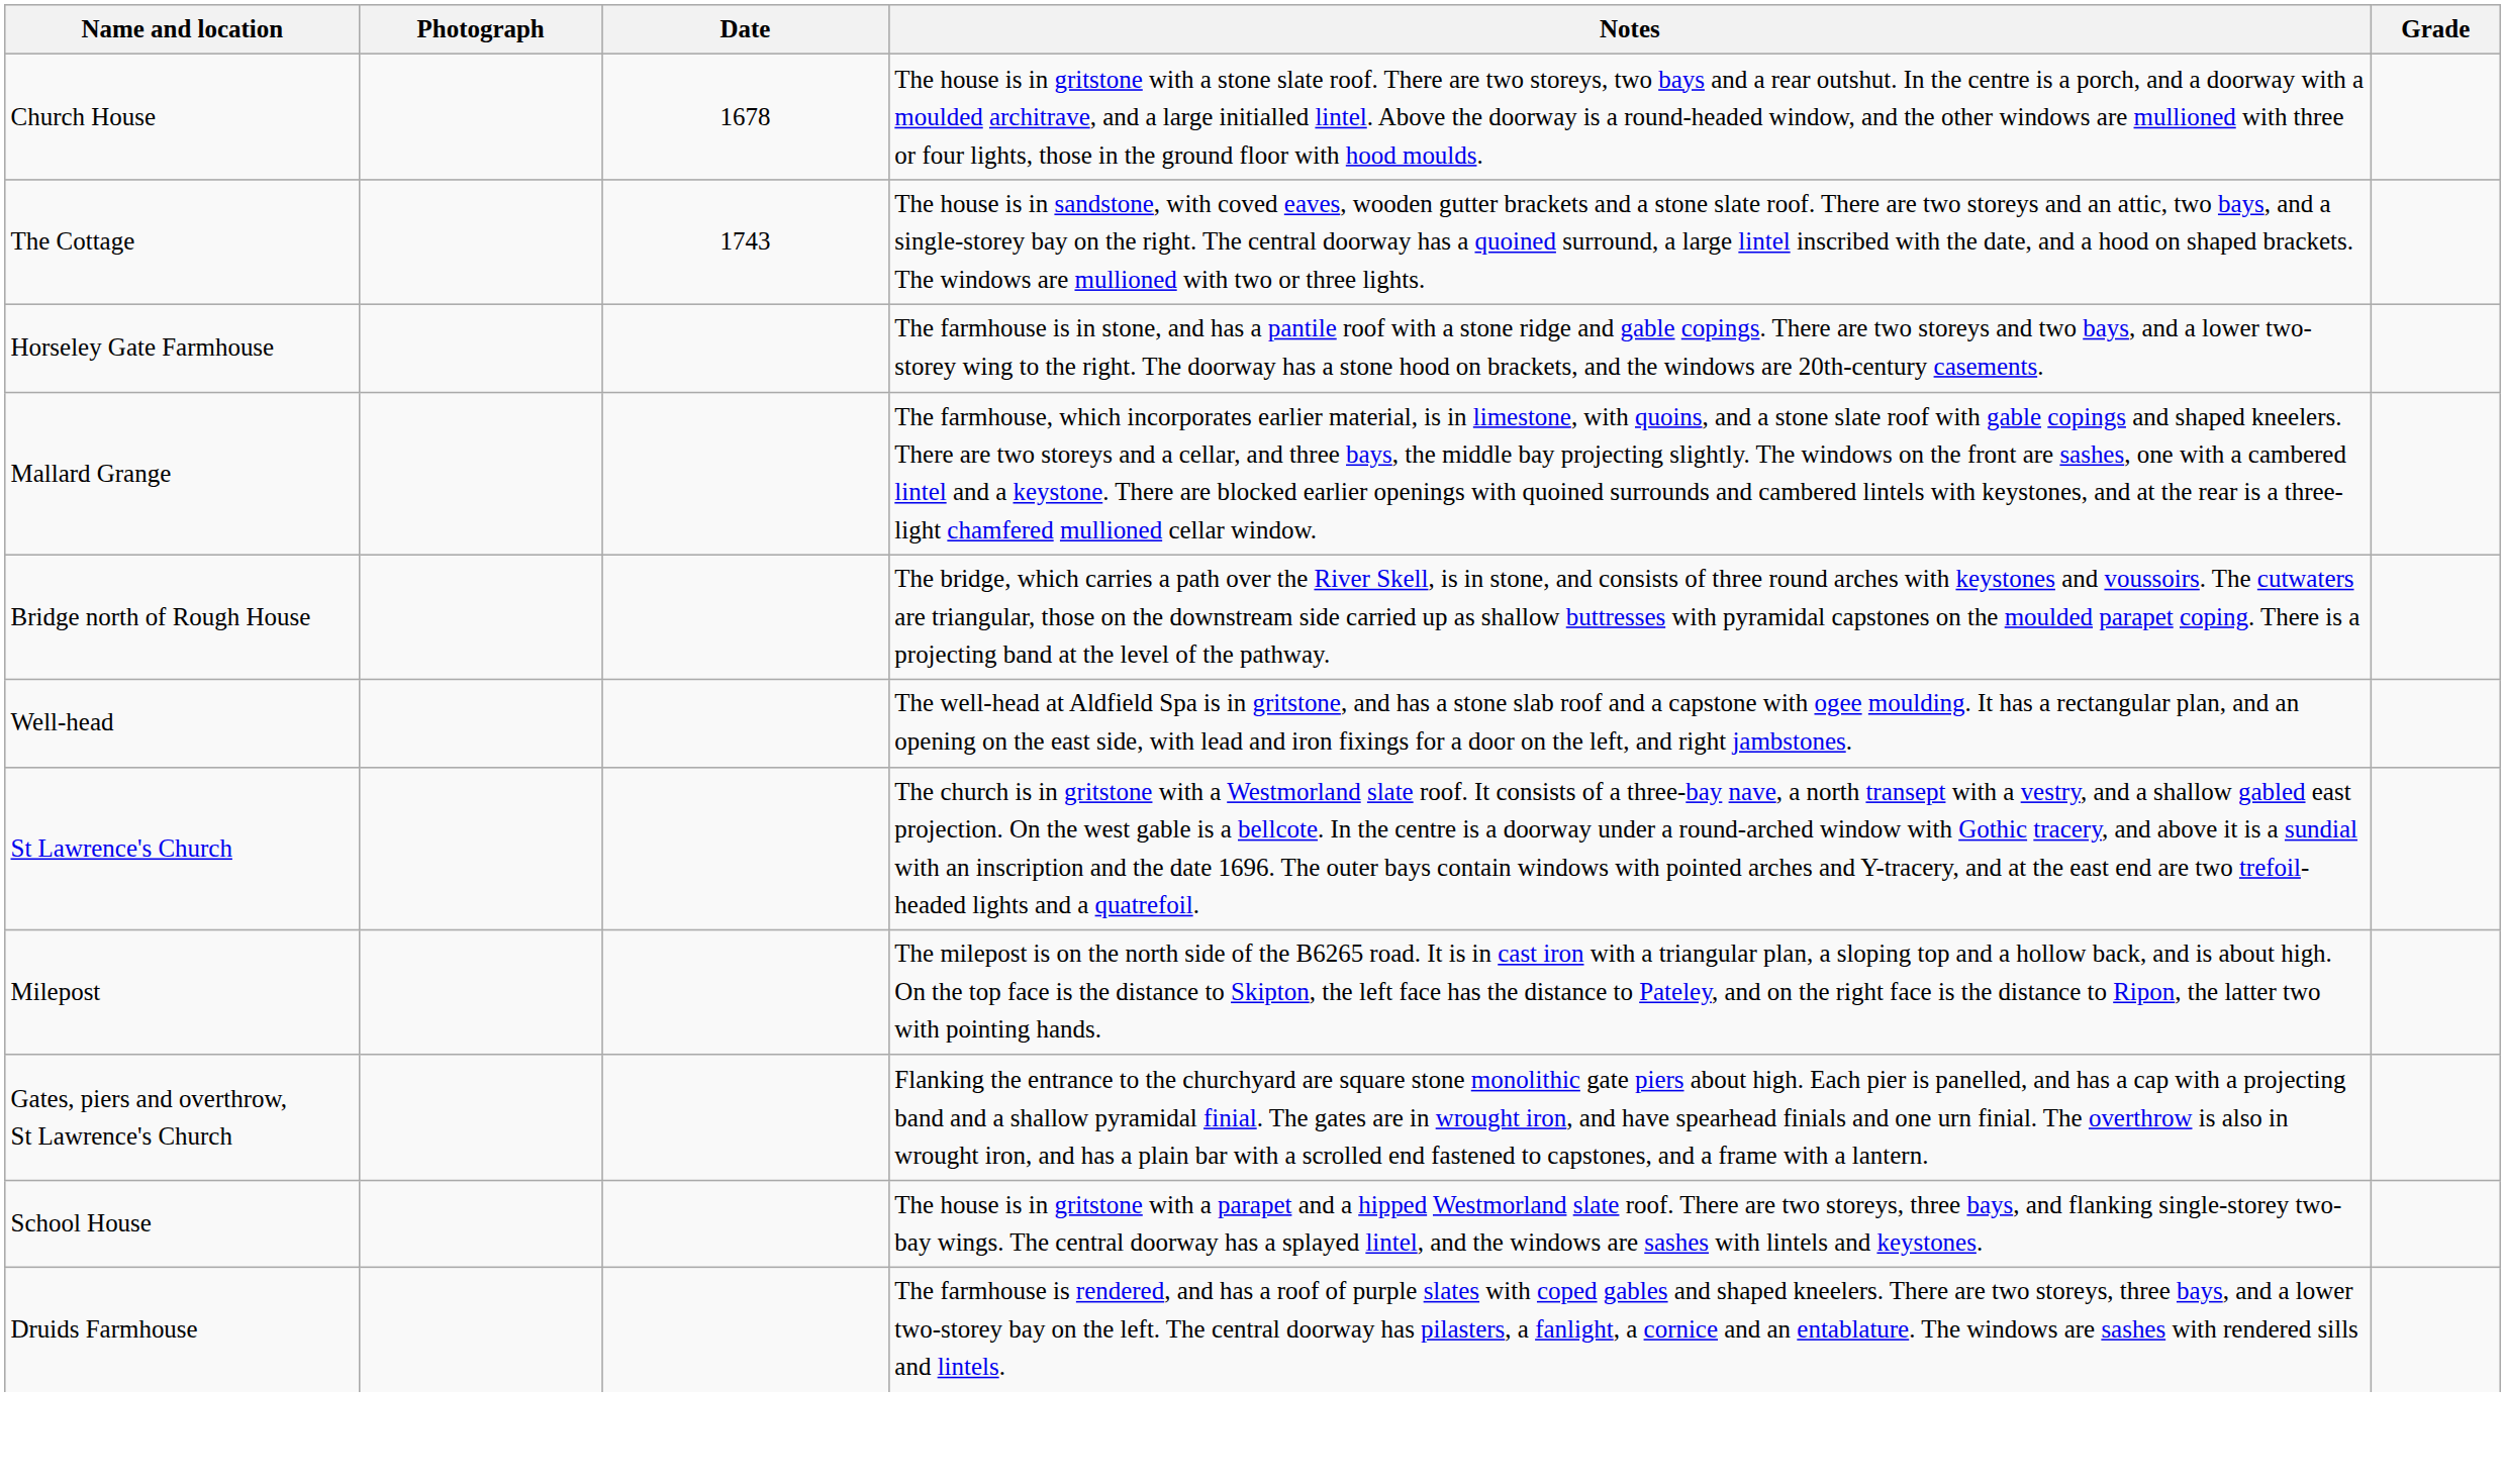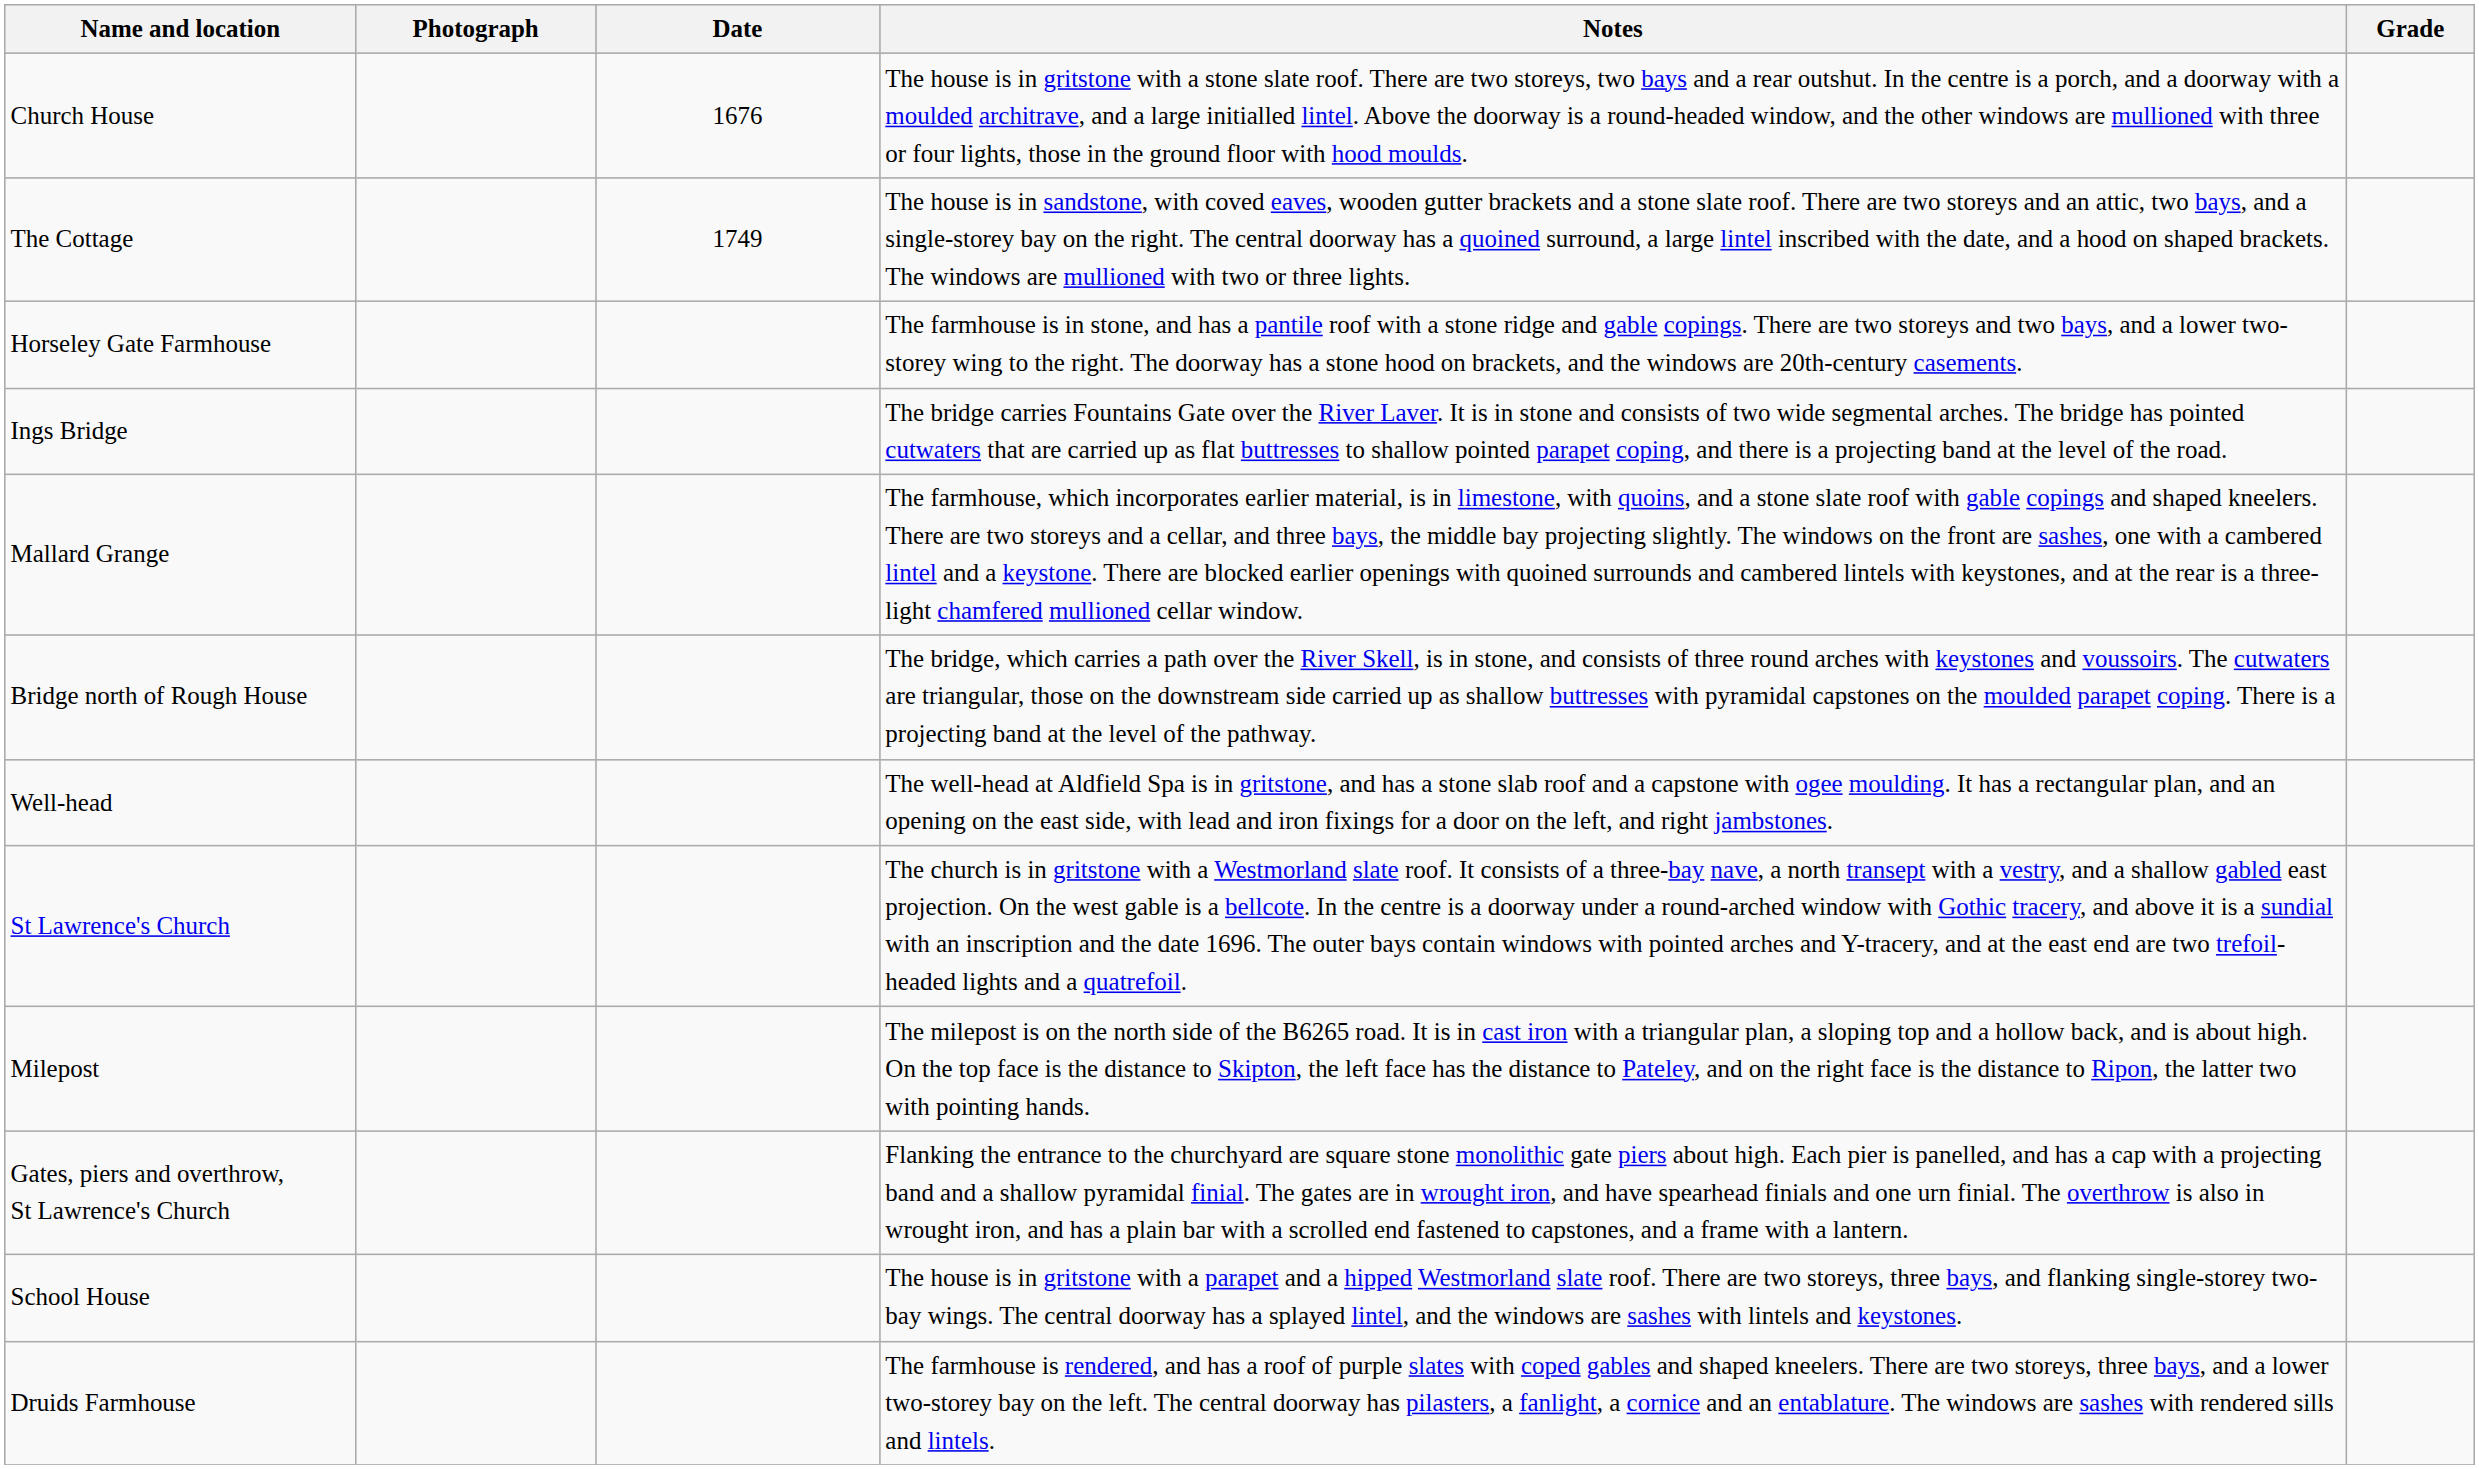Church House | Date: 1678 -> 1676
The Cottage | Date: 1743 -> 1749
+ row: Ings Bridge | The bridge carries Fountains Gate over the River Laver. It is in stone and consists of two wide segmental arches. The bridge has pointed cutwaters that are carried up as flat buttresses to shallow pointed parapet coping, and there is a projecting band at the level of the road.
